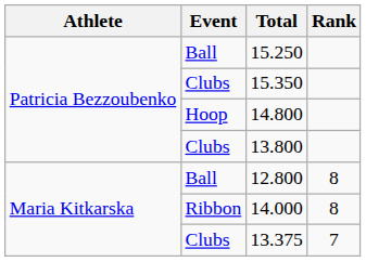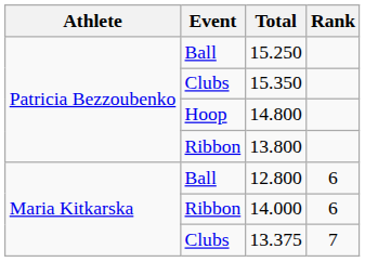13.800 | Event: Clubs -> Ribbon
12.800 | Rank: 8 -> 6
14.000 | Rank: 8 -> 6
